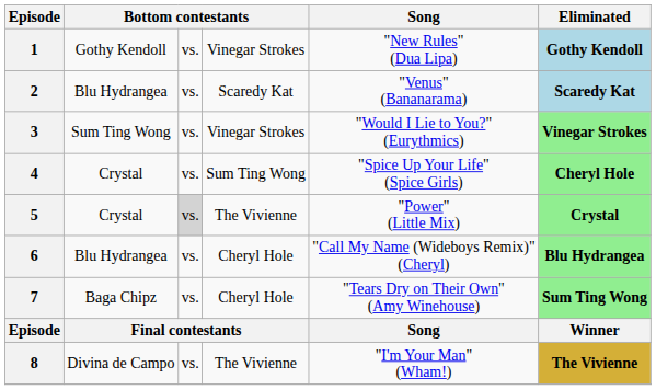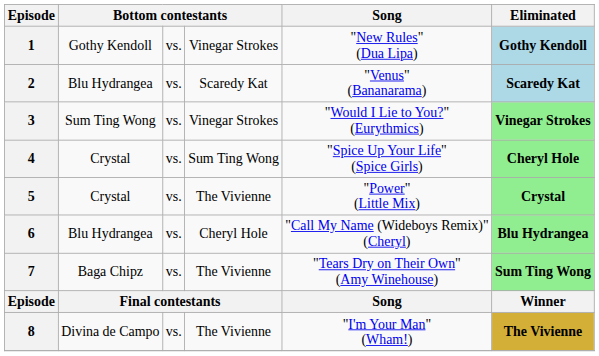5 | column 3: lightgrey background -> no background
7 | column 4: Cheryl Hole -> The Vivienne
